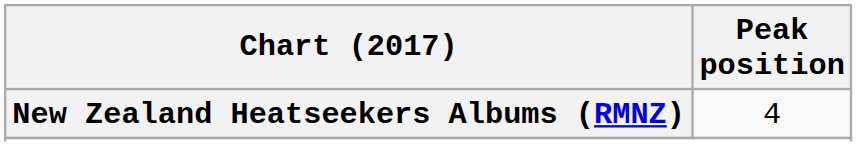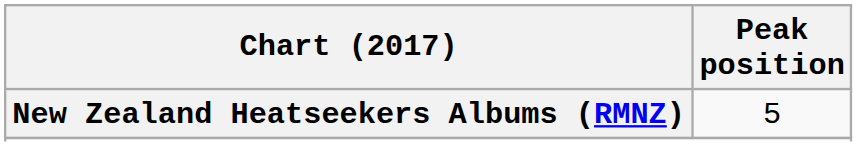New Zealand Heatseekers Albums (RMNZ) | Peak position: 4 -> 5
